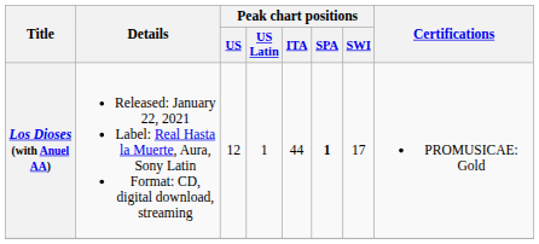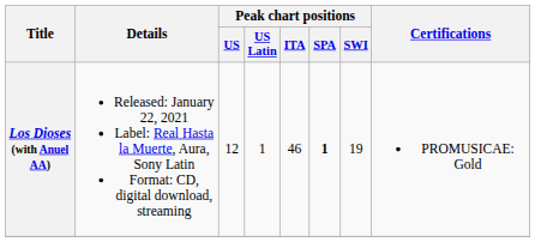Los Dioses (with Anuel AA) | Peak chart positions / ITA: 44 -> 46
Los Dioses (with Anuel AA) | Peak chart positions / SWI: 17 -> 19
